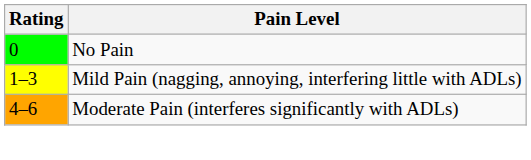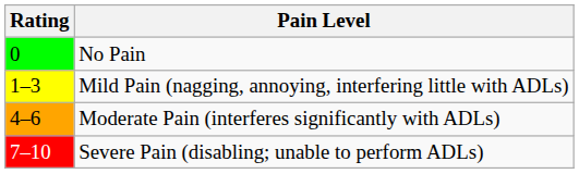+ row: 7–10 | Severe Pain (disabling; unable to perform ADLs)
